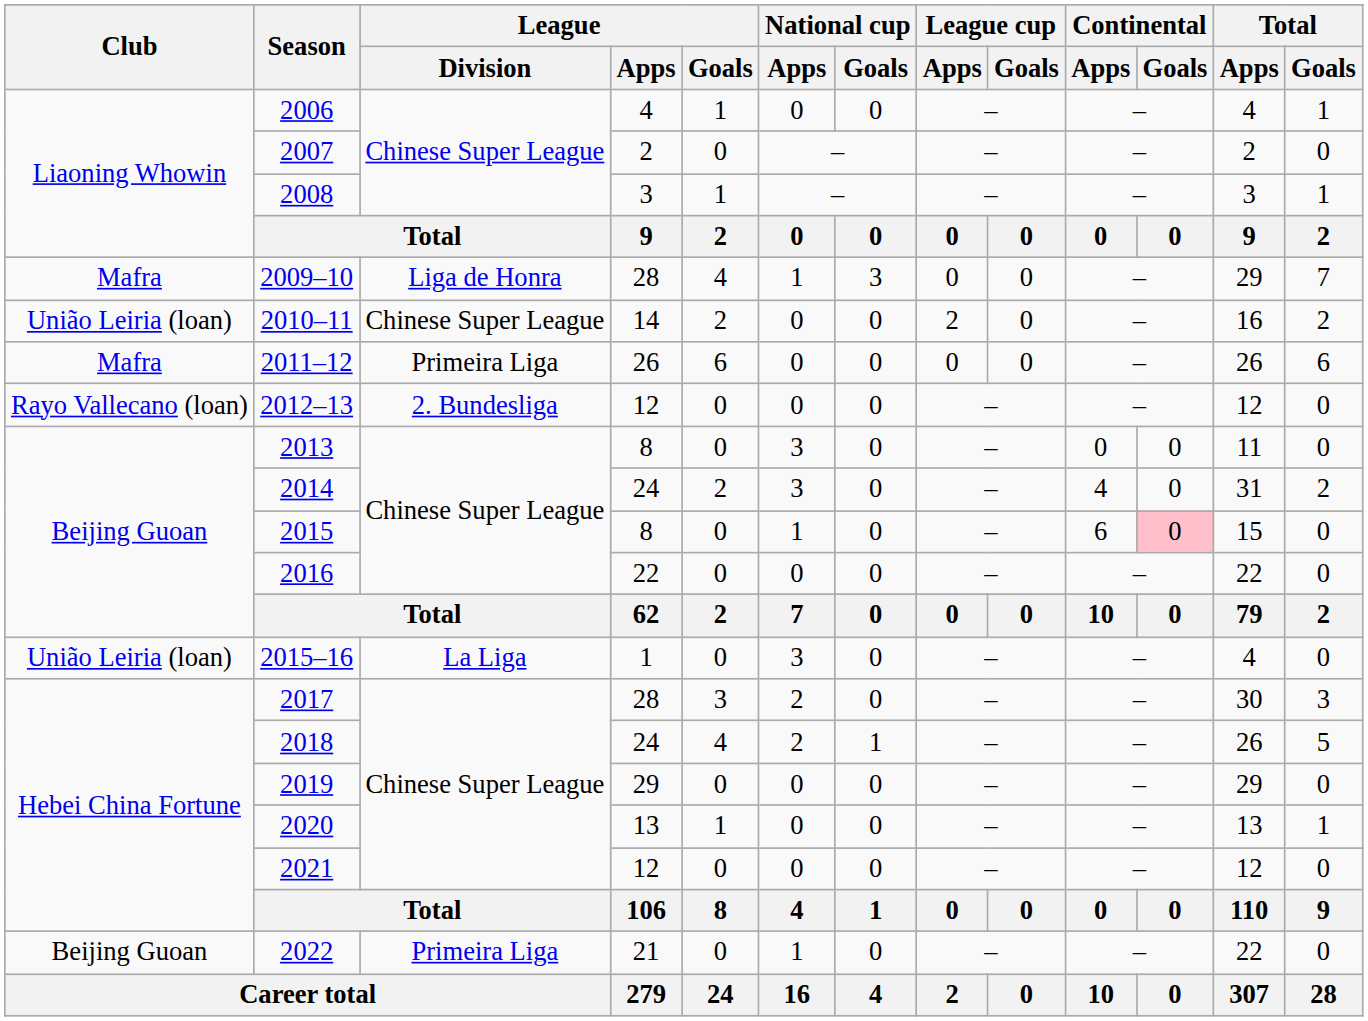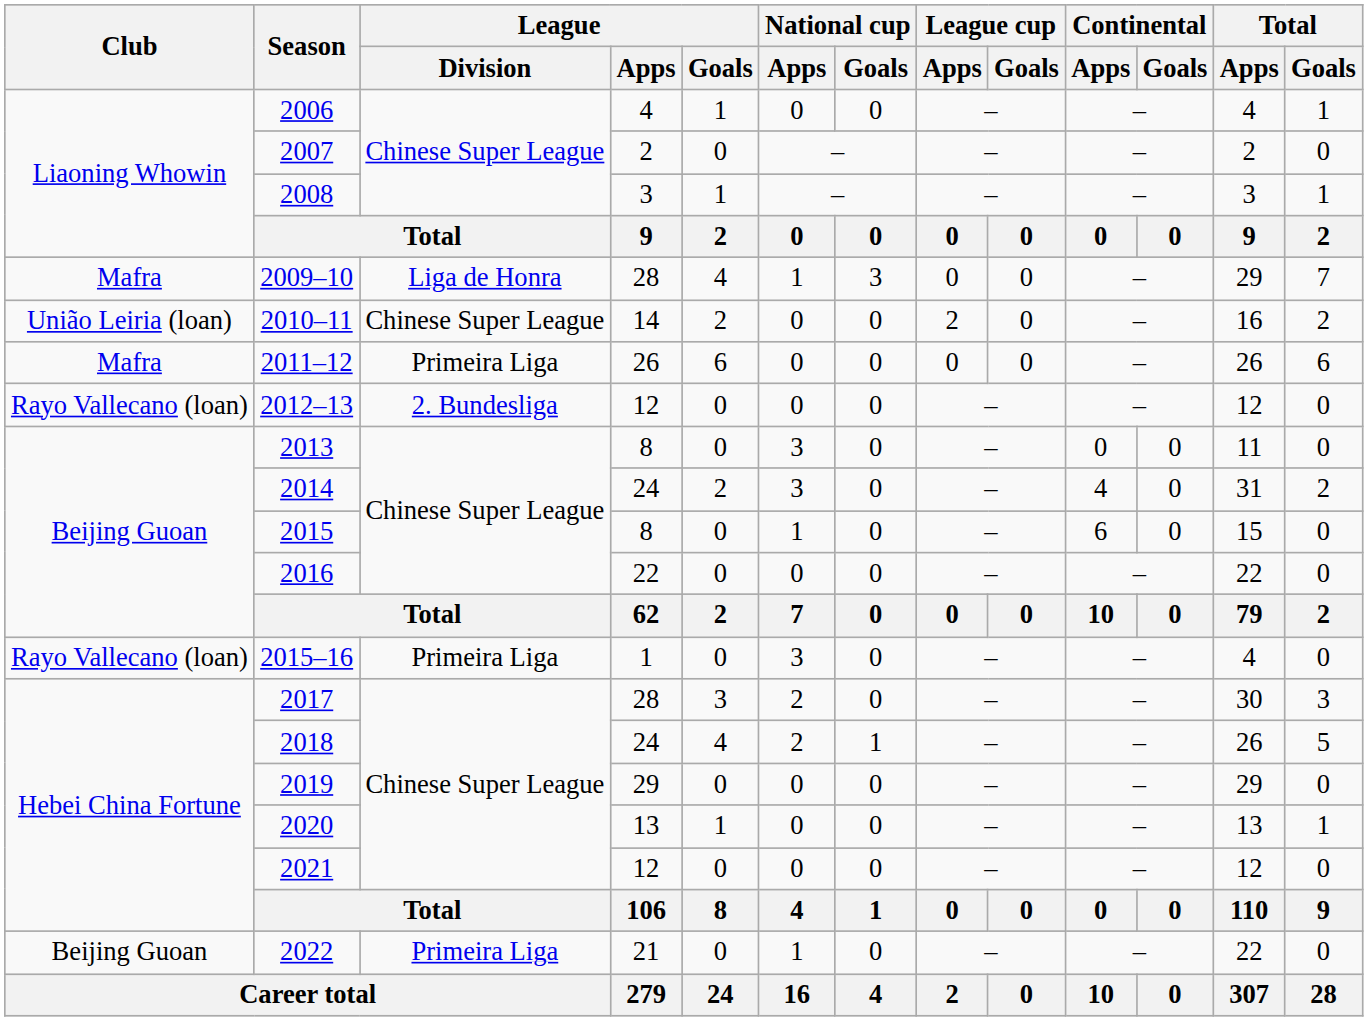2015 | Continental / Goals: pink background -> no background
2015–16 | Club: União Leiria (loan) -> Rayo Vallecano (loan)
2015–16 | League / Division: La Liga -> Primeira Liga
